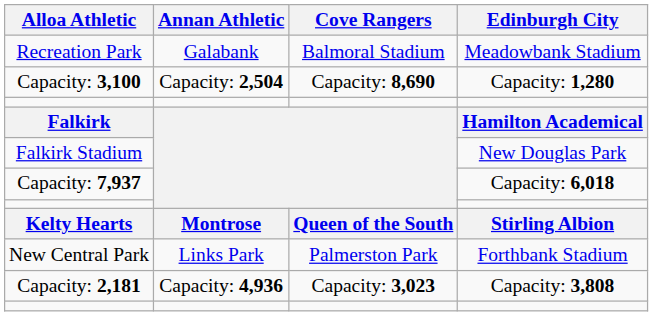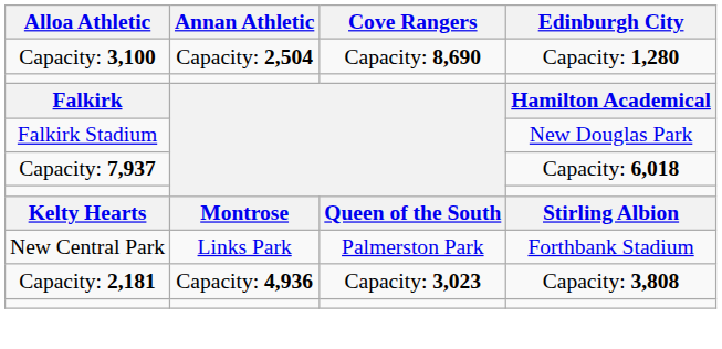- row: Recreation Park | Galabank | Balmoral Stadium | Meadowbank Stadium
